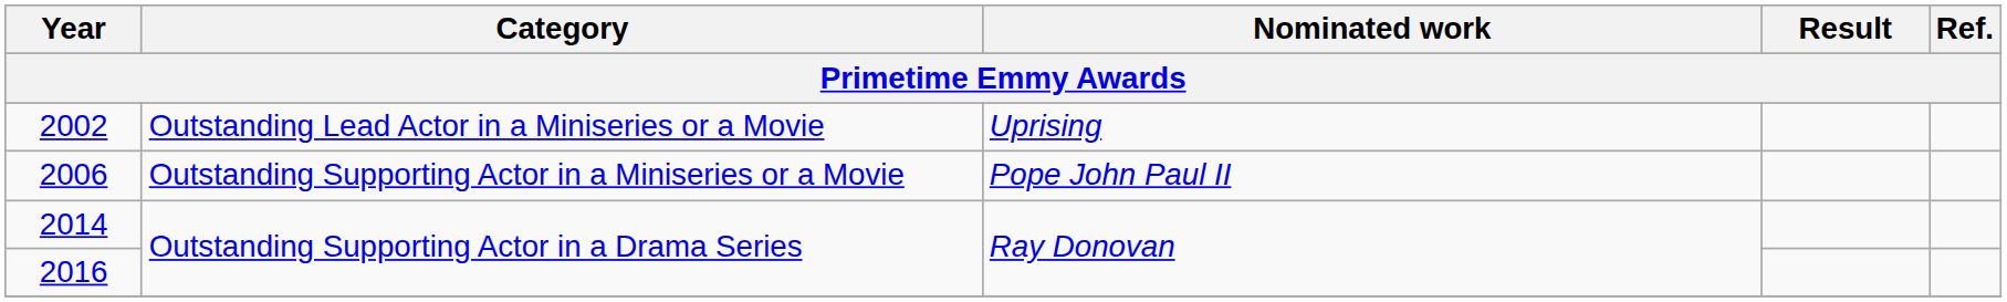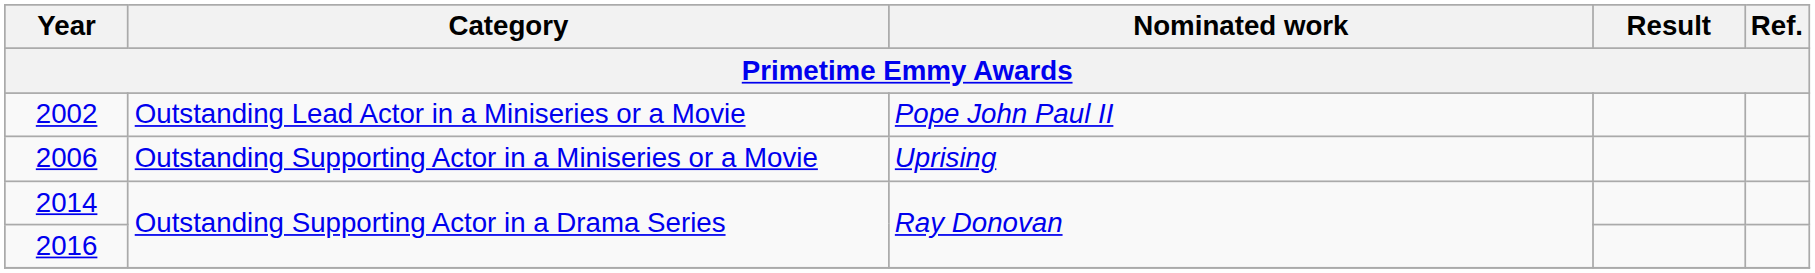2002 | Nominated work: Uprising -> Pope John Paul II
2006 | Nominated work: Pope John Paul II -> Uprising
